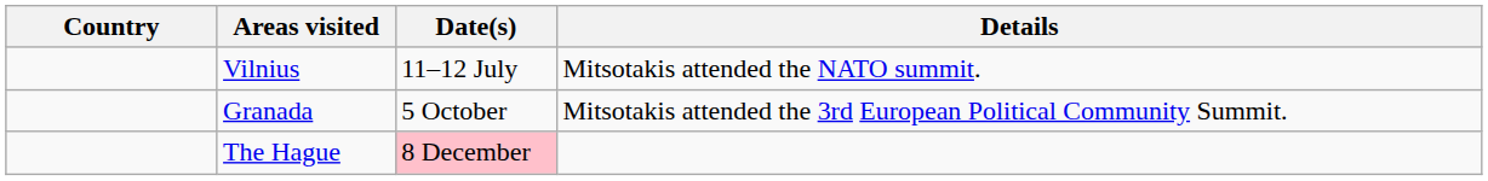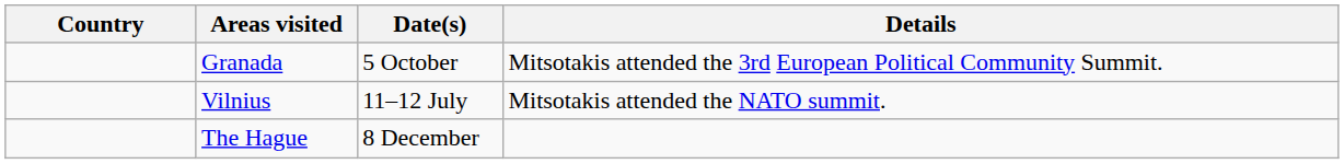rows swapped: Vilnius <-> Granada
The Hague | Date(s): pink background -> no background
